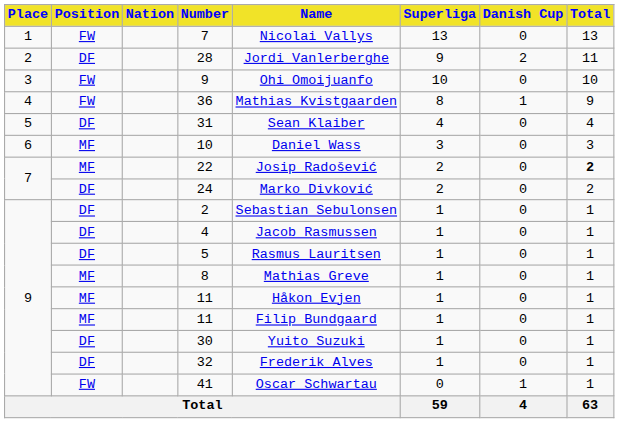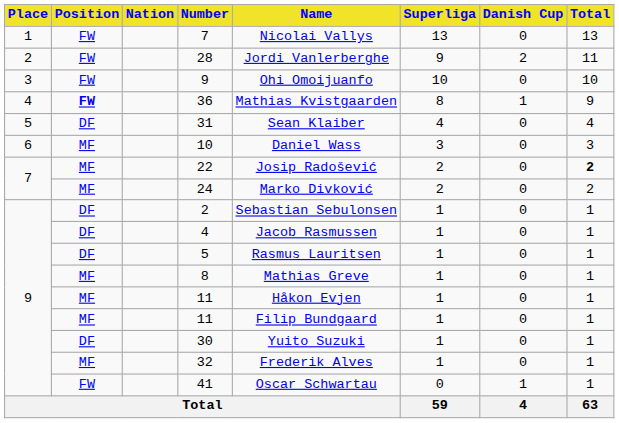28 | Position: DF -> FW
36 | Position: normal -> bold
24 | Position: DF -> MF
32 | Position: DF -> MF
